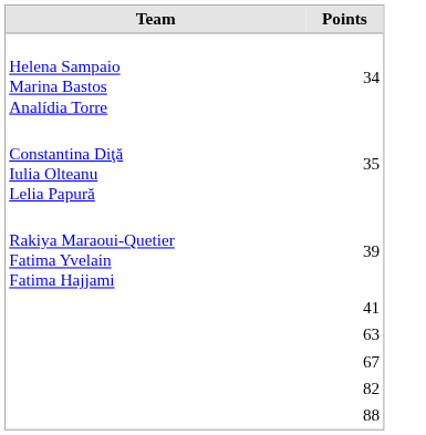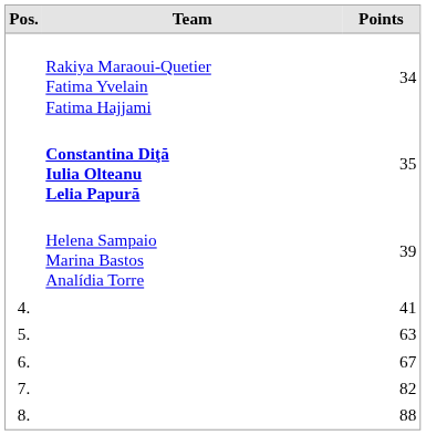+ column: Pos. | 4. | 5. | 6. | 7. | 8.
34 | Team: Helena Sampaio Marina Bastos Analídia Torre -> Rakiya Maraoui-Quetier Fatima Yvelain Fatima Hajjami
35 | Team: normal -> bold
39 | Team: Rakiya Maraoui-Quetier Fatima Yvelain Fatima Hajjami -> Helena Sampaio Marina Bastos Analídia Torre
